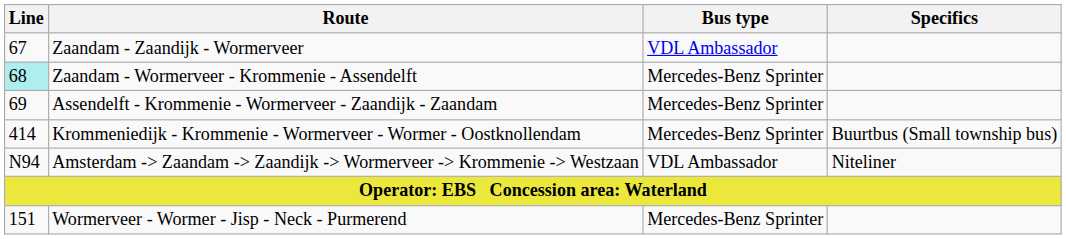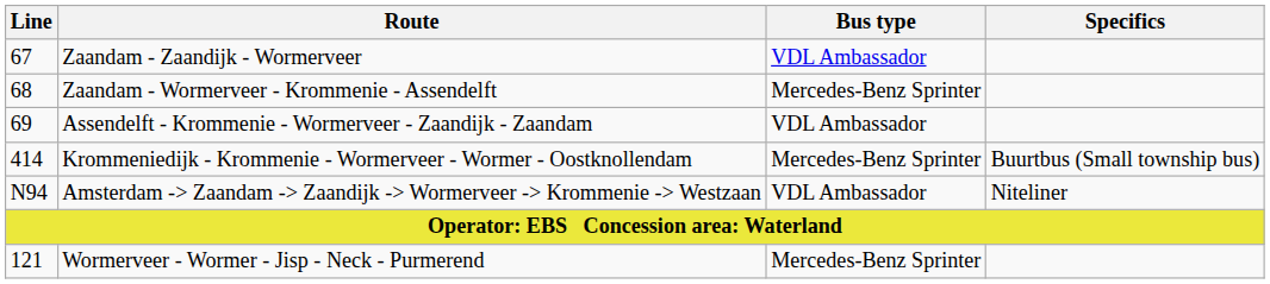Zaandam - Wormerveer - Krommenie - Assendelft | Line: paleturquoise background -> no background
Assendelft - Krommenie - Wormerveer - Zaandijk - Zaandam | Bus type: Mercedes-Benz Sprinter -> VDL Ambassador
Wormerveer - Wormer - Jisp - Neck - Purmerend | Line: 151 -> 121
